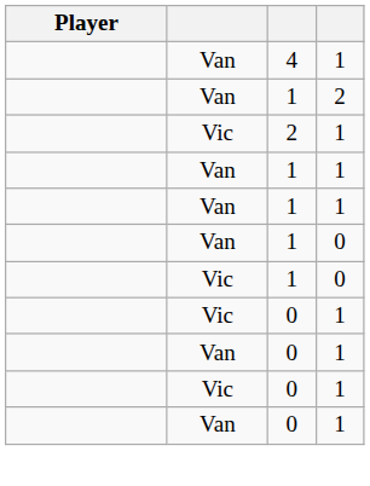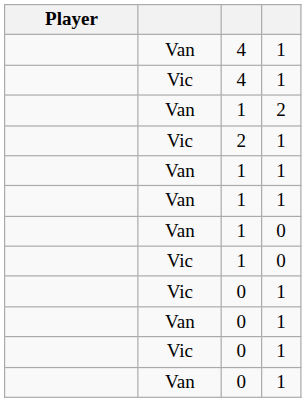+ row: Vic | 4 | 1
